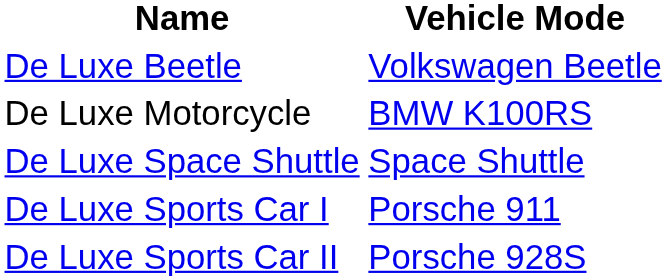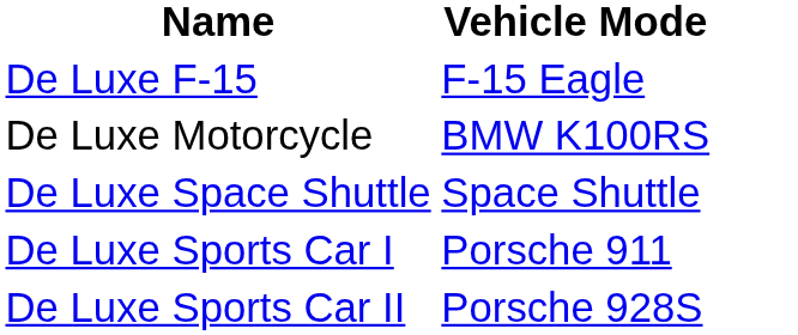- row: De Luxe Beetle | Volkswagen Beetle
+ row: De Luxe F-15 | F-15 Eagle
